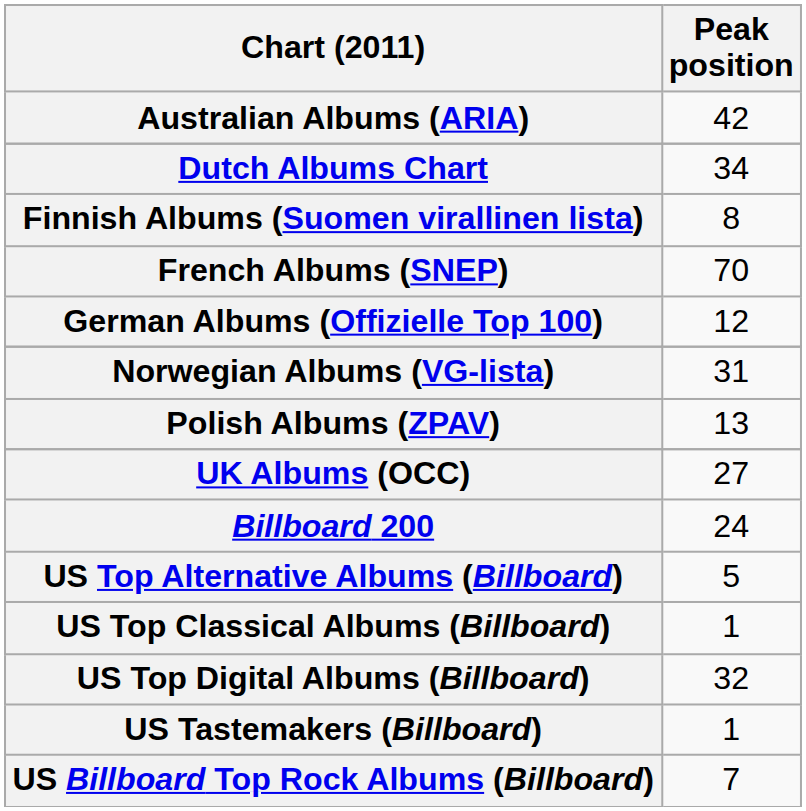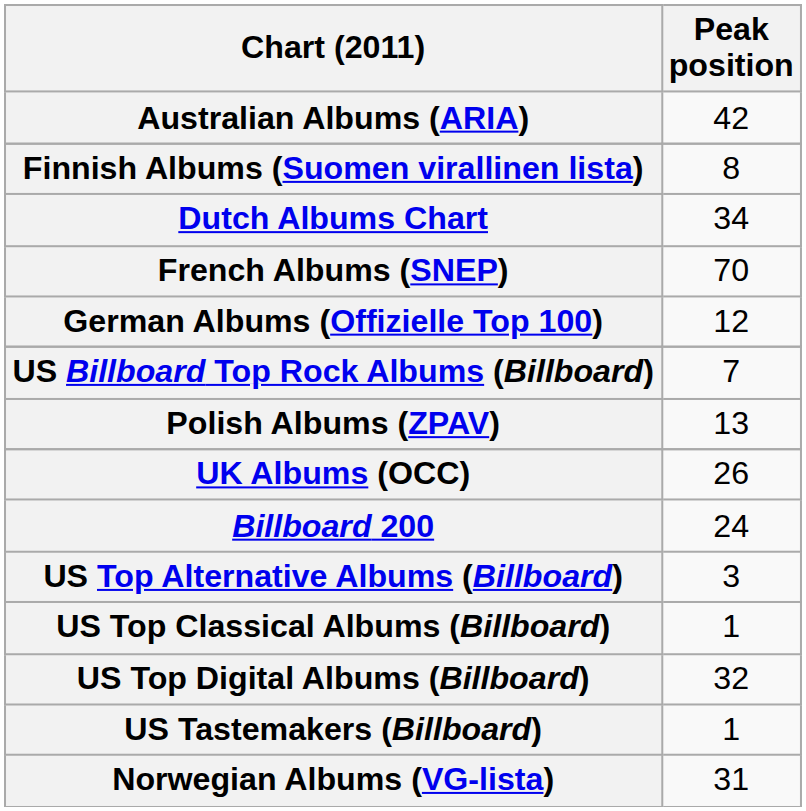rows swapped: Dutch Albums Chart <-> Finnish Albums (Suomen virallinen lista)
rows swapped: Norwegian Albums (VG-lista) <-> US Billboard Top Rock Albums (Billboard)
UK Albums (OCC) | Peak position: 27 -> 26
US Top Alternative Albums (Billboard) | Peak position: 5 -> 3
